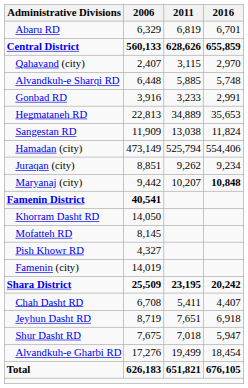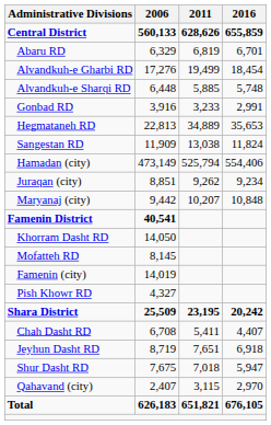rows swapped: Central District <-> Abaru RD
rows swapped: Alvandkuh-e Gharbi RD <-> Qahavand (city)
Maryanaj (city) | 2016: bold -> normal
rows swapped: Pish Khowr RD <-> Famenin (city)
